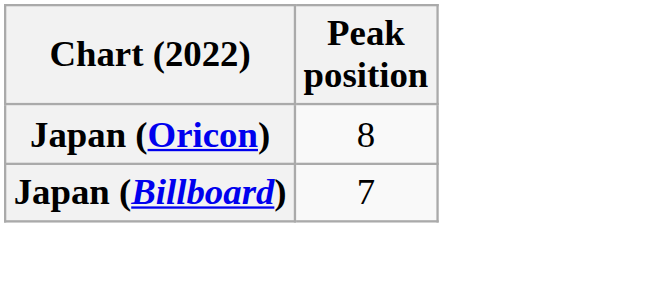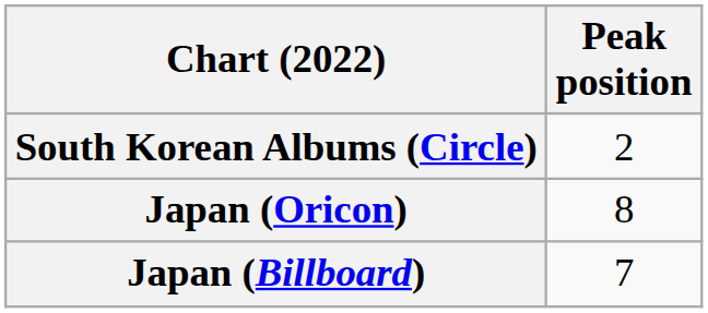+ row: South Korean Albums (Circle) | 2
